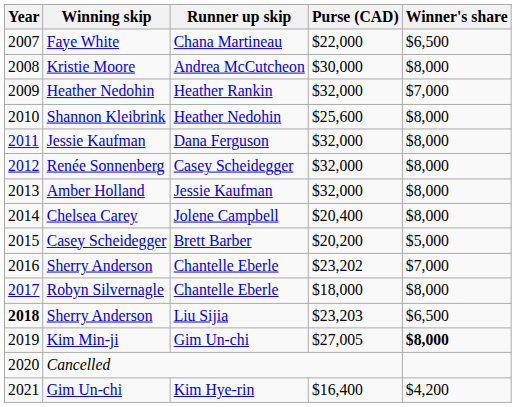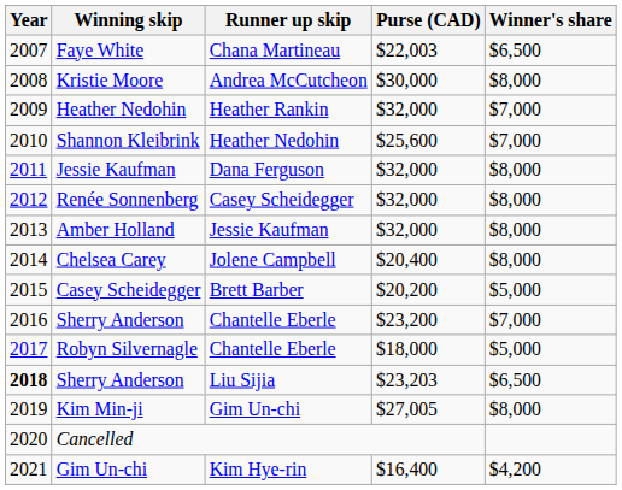Faye White | Purse (CAD): $22,000 -> $22,003
Shannon Kleibrink | Winner's share: $8,000 -> $7,000
Sherry Anderson / Chantelle Eberle | Purse (CAD): $23,202 -> $23,200
Robyn Silvernagle | Winner's share: $8,000 -> $5,000
Kim Min-ji | Winner's share: bold -> normal
